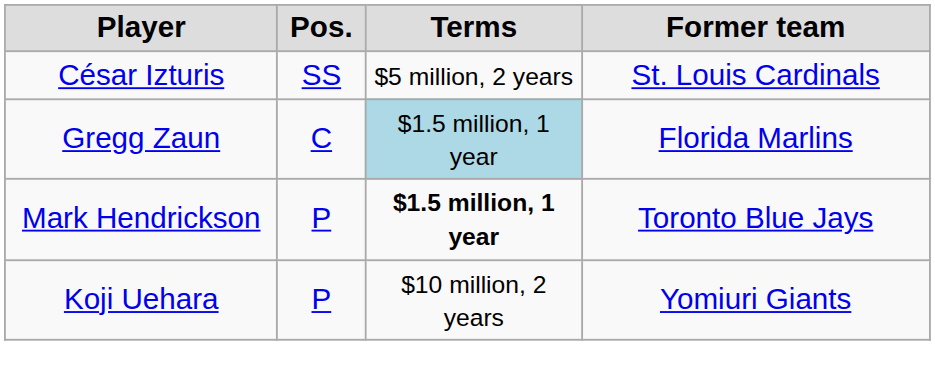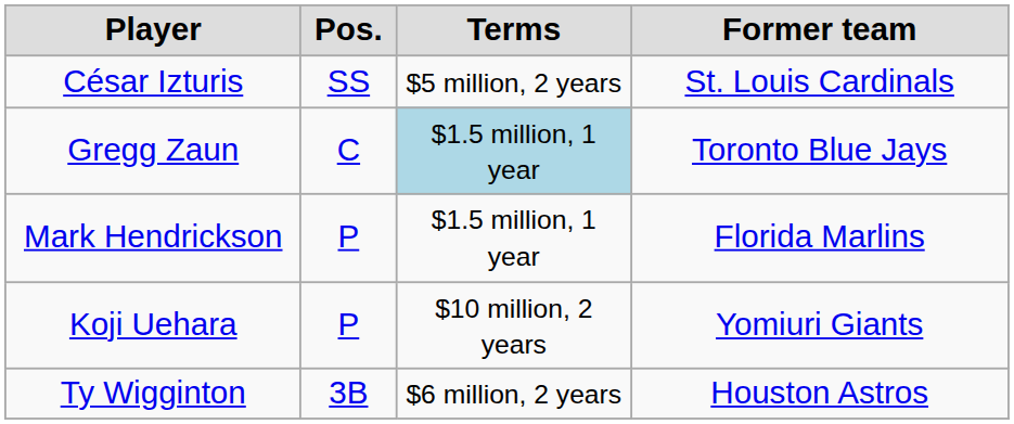Gregg Zaun | Former team: Florida Marlins -> Toronto Blue Jays
Mark Hendrickson | Terms: bold -> normal
Mark Hendrickson | Former team: Toronto Blue Jays -> Florida Marlins
+ row: Ty Wigginton | 3B | $6 million, 2 years | Houston Astros
